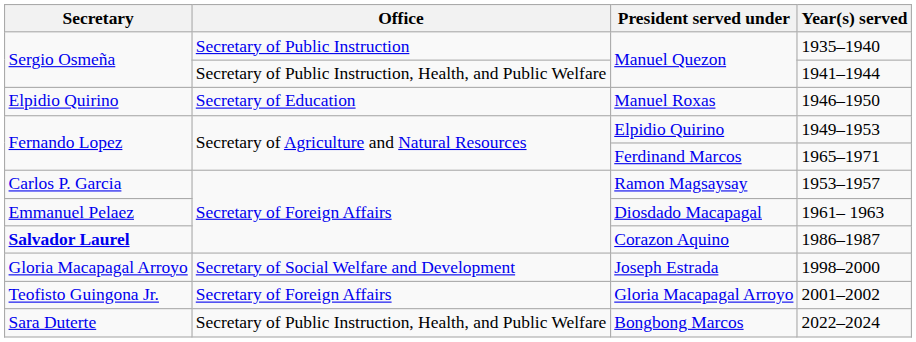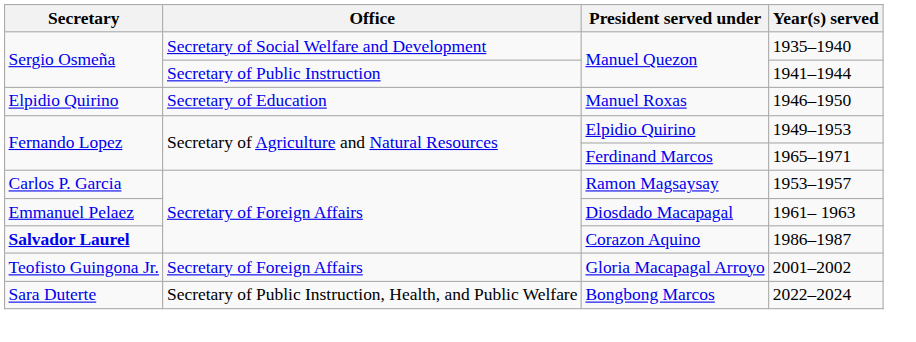Manuel Quezon / 1935–1940 | Office: Secretary of Public Instruction -> Secretary of Social Welfare and Development
Manuel Quezon / 1941–1944 | Office: Secretary of Public Instruction, Health, and Public Welfare -> Secretary of Public Instruction
- row: Gloria Macapagal Arroyo | Secretary of Social Welfare and Development | Joseph Estrada | 1998–2000
